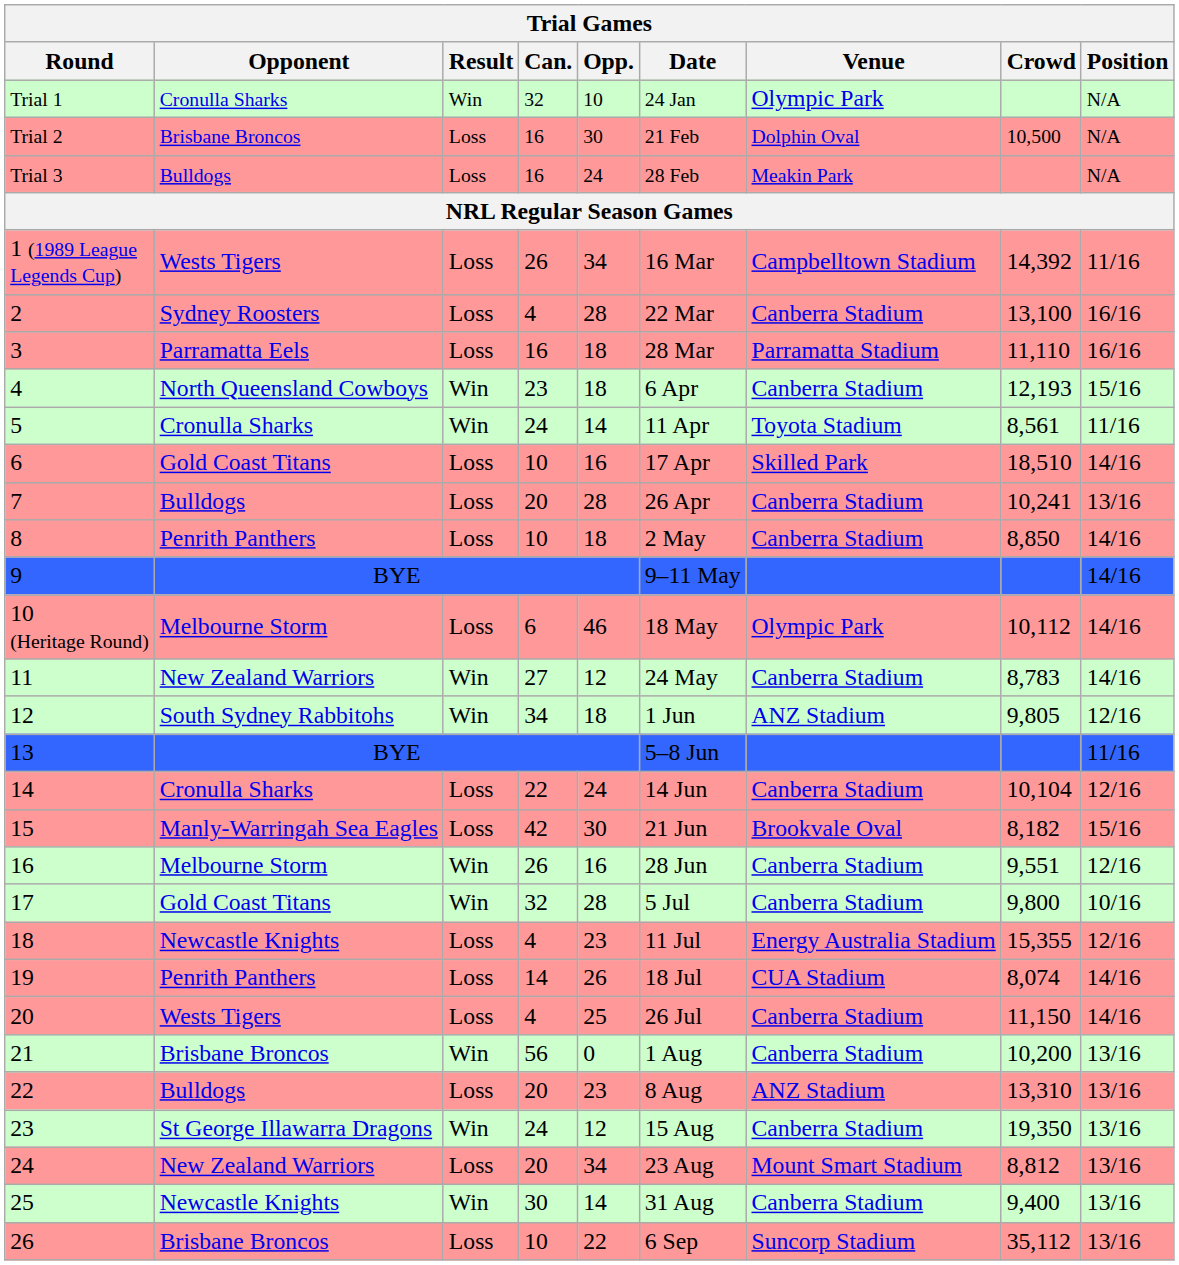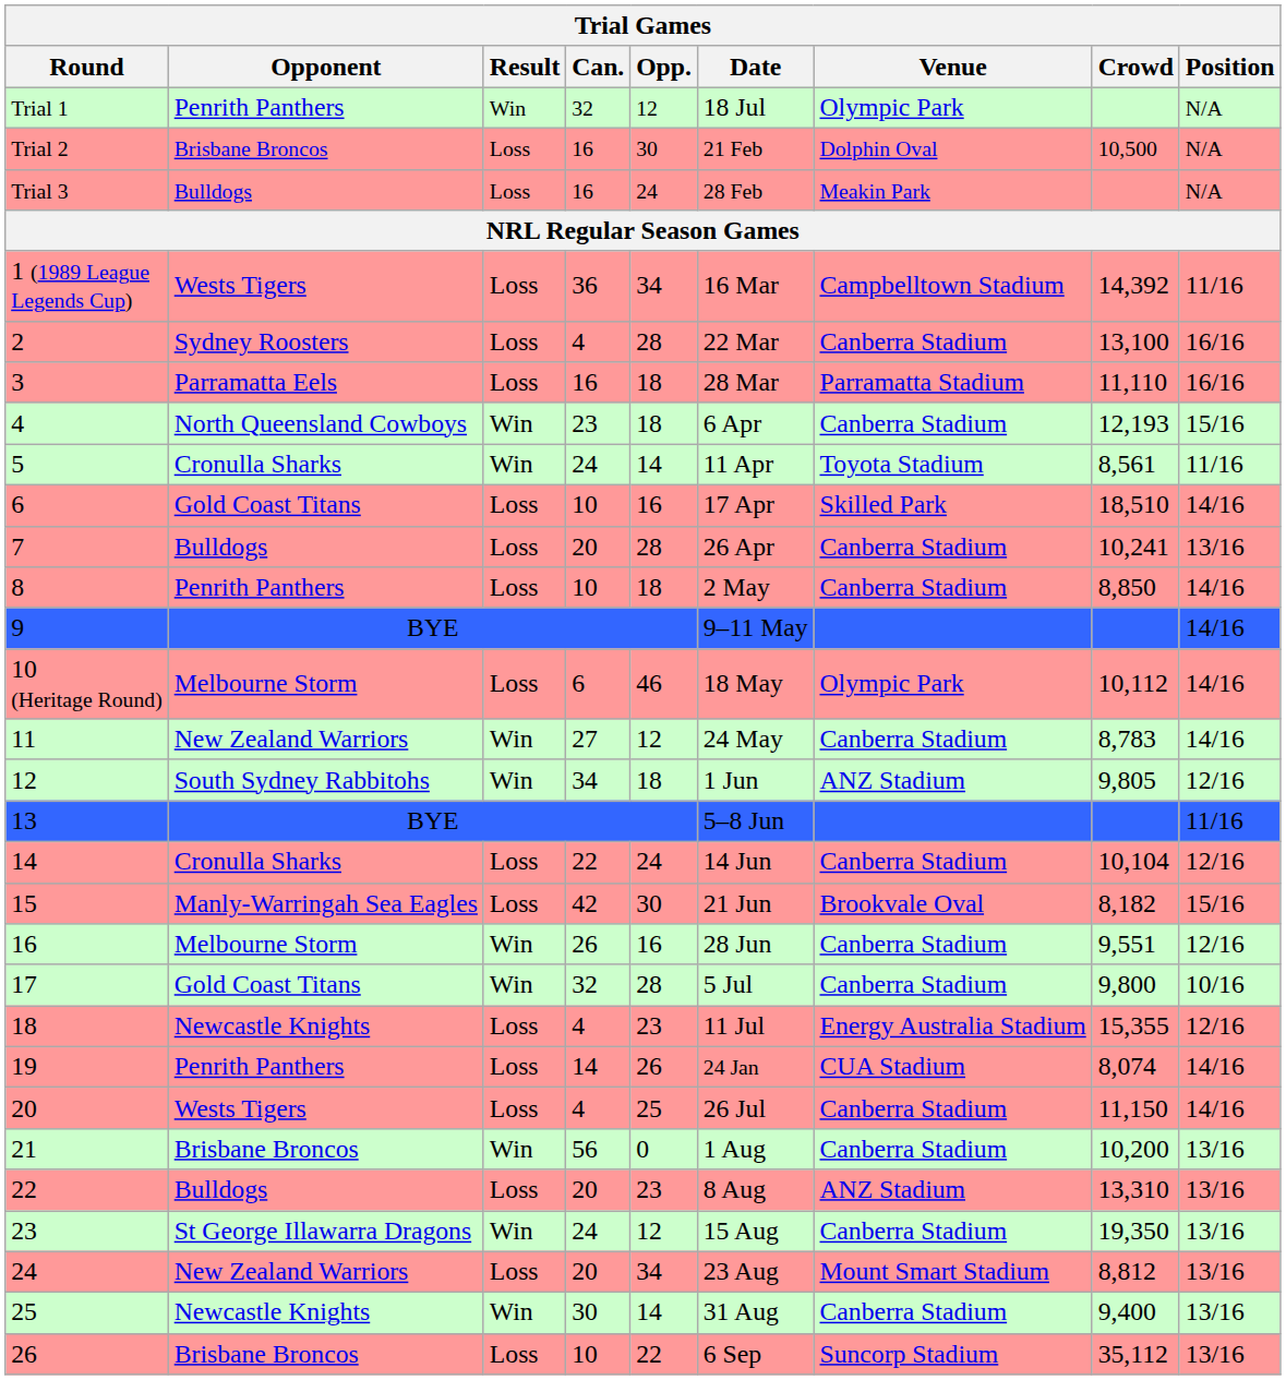Trial 1 | Opponent: Cronulla Sharks -> Penrith Panthers
Trial 1 | Opp.: 10 -> 12
Trial 1 | Date: 24 Jan -> 18 Jul
1 (1989 League Legends Cup) | Can.: 26 -> 36
19 | Date: 18 Jul -> 24 Jan
